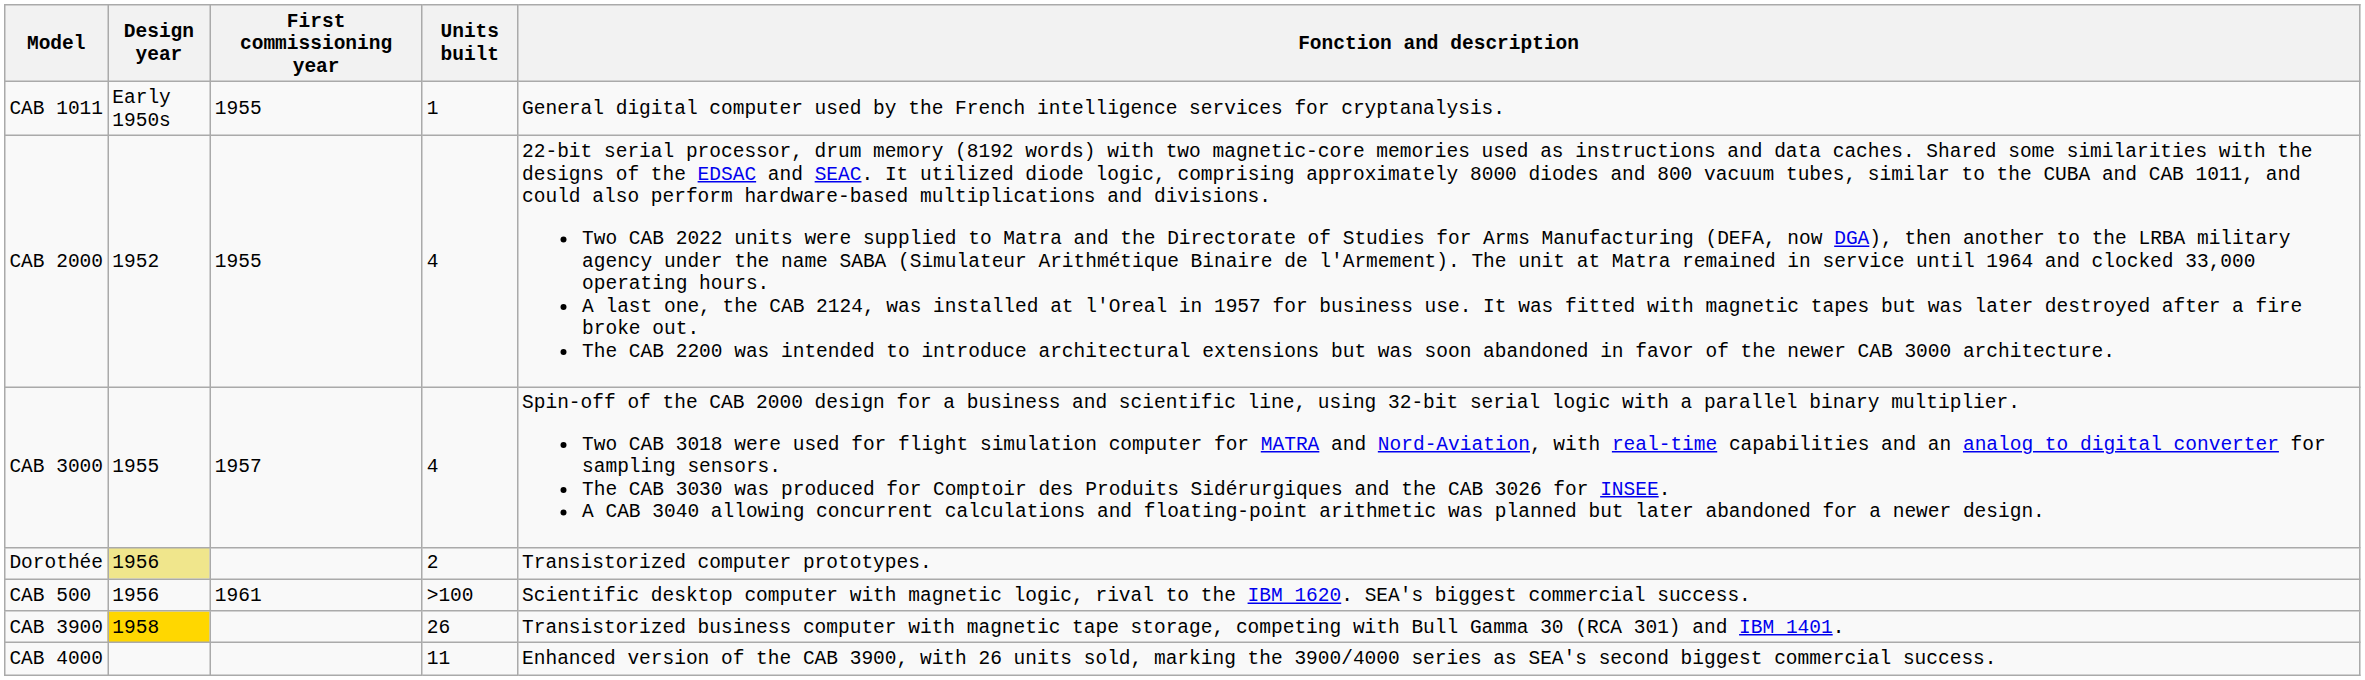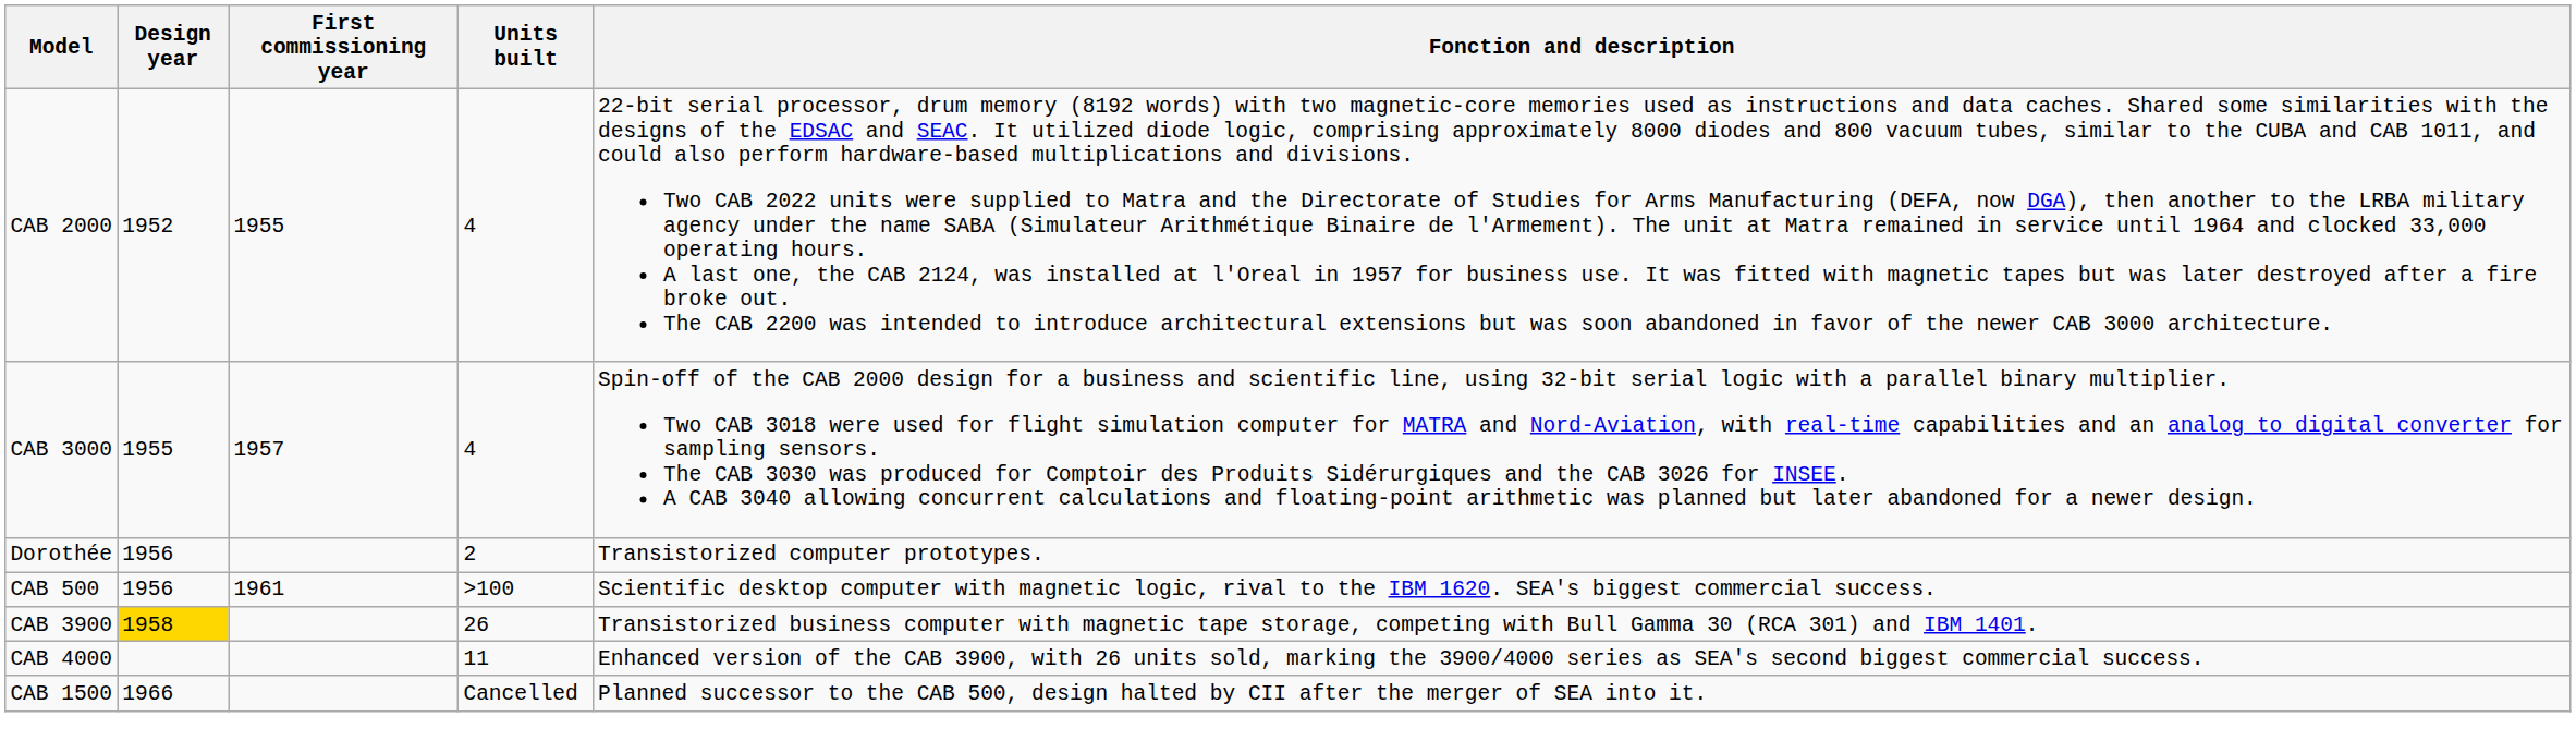- row: CAB 1011 | Early 1950s | 1955 | 1 | General digital computer used by the French intelligence services for cryptanalysis.
Dorothée | Design year: khaki background -> no background
+ row: CAB 1500 | 1966 | Cancelled | Planned successor to the CAB 500, design halted by CII after the merger of SEA into it.
